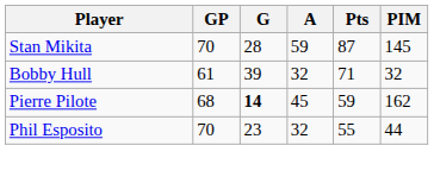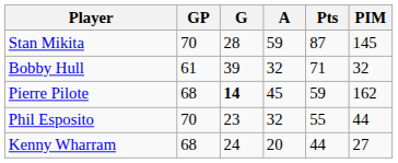+ row: Kenny Wharram | 68 | 24 | 20 | 44 | 27
